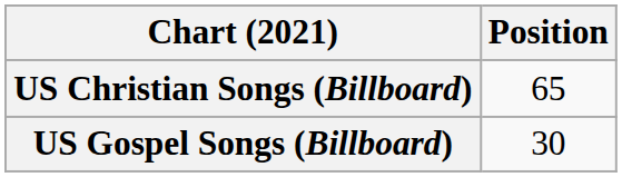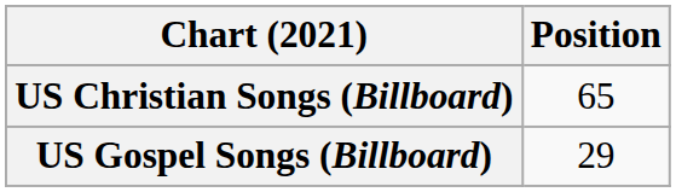US Gospel Songs (Billboard) | Position: 30 -> 29
